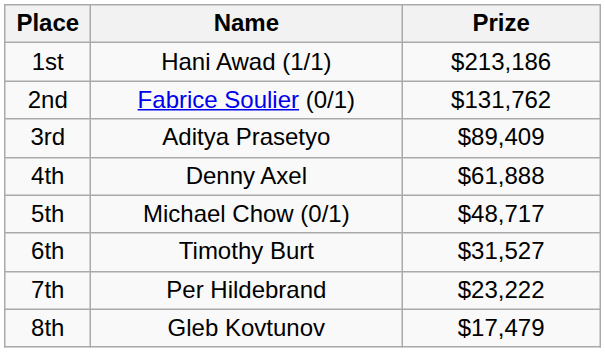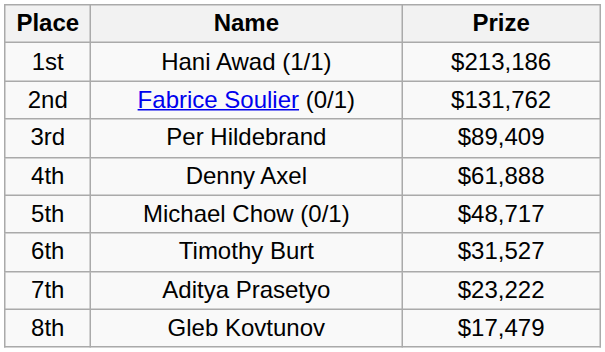3rd | Name: Aditya Prasetyo -> Per Hildebrand
7th | Name: Per Hildebrand -> Aditya Prasetyo
